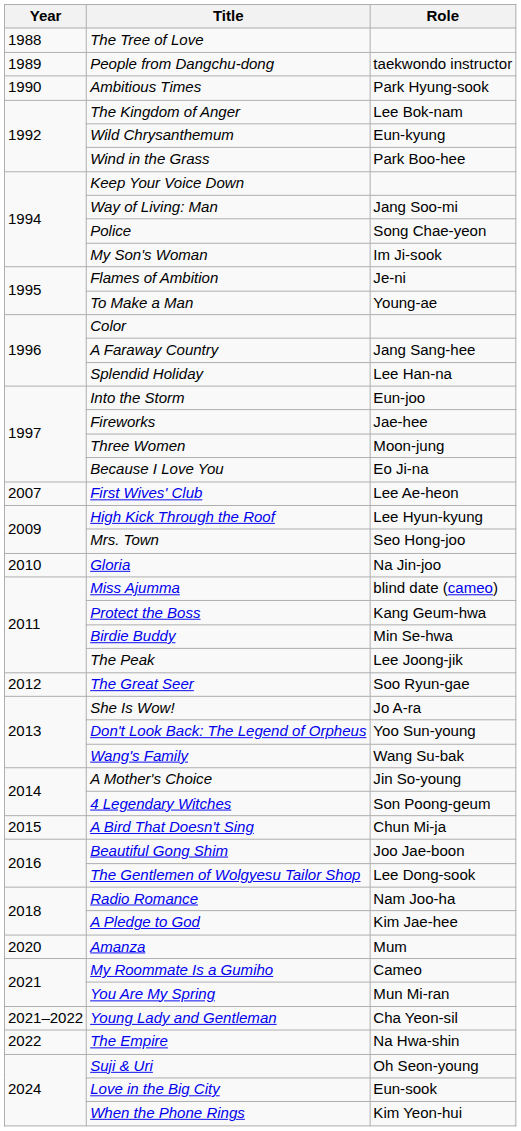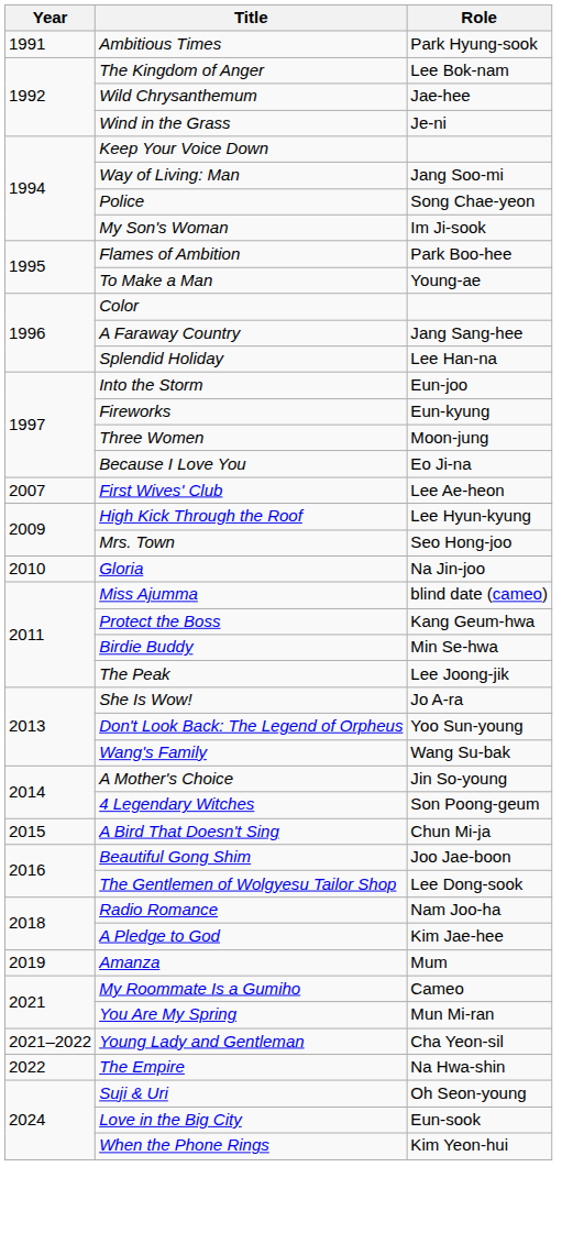- row: 1988 | The Tree of Love
- row: 1989 | People from Dangchu-dong | taekwondo instructor
Ambitious Times | Year: 1990 -> 1991
Wild Chrysanthemum | Role: Eun-kyung -> Jae-hee
Wind in the Grass | Role: Park Boo-hee -> Je-ni
Flames of Ambition | Role: Je-ni -> Park Boo-hee
Fireworks | Role: Jae-hee -> Eun-kyung
- row: 2012 | The Great Seer | Soo Ryun-gae
Amanza | Year: 2020 -> 2019
